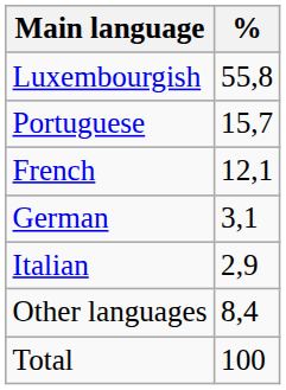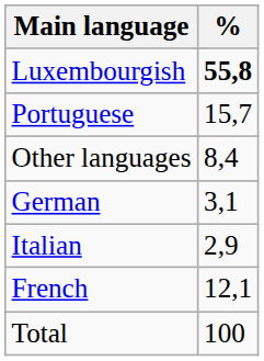Luxembourgish | %: normal -> bold
rows swapped: French <-> Other languages
